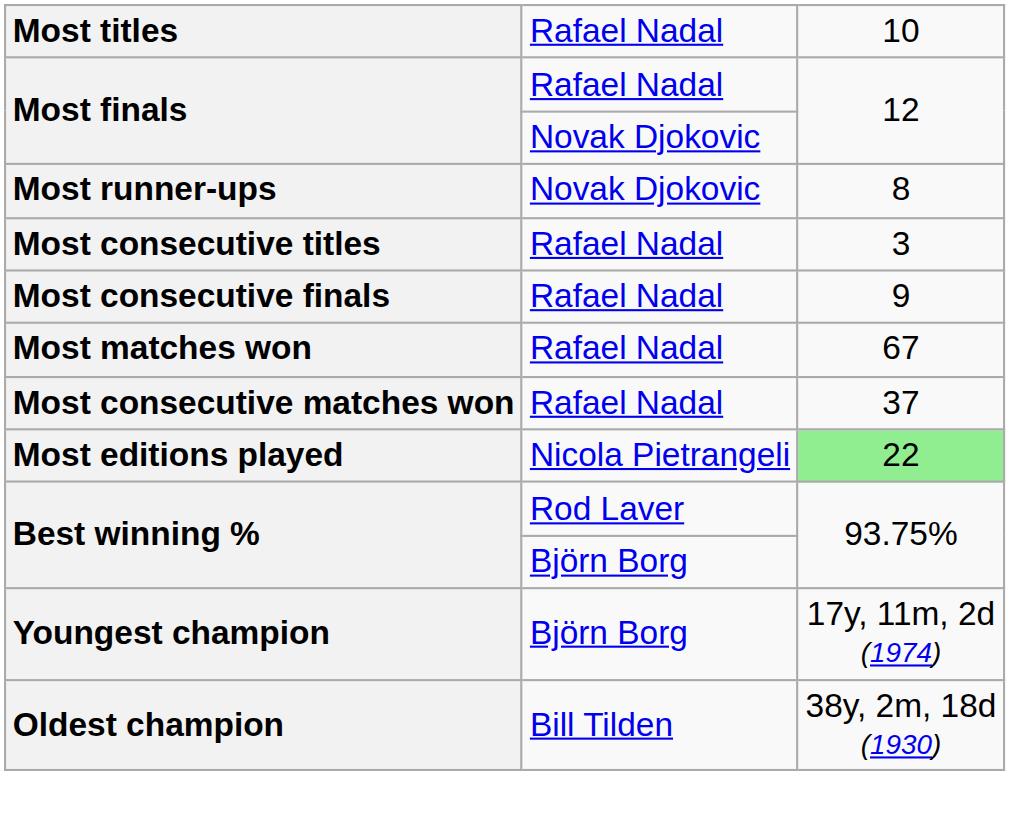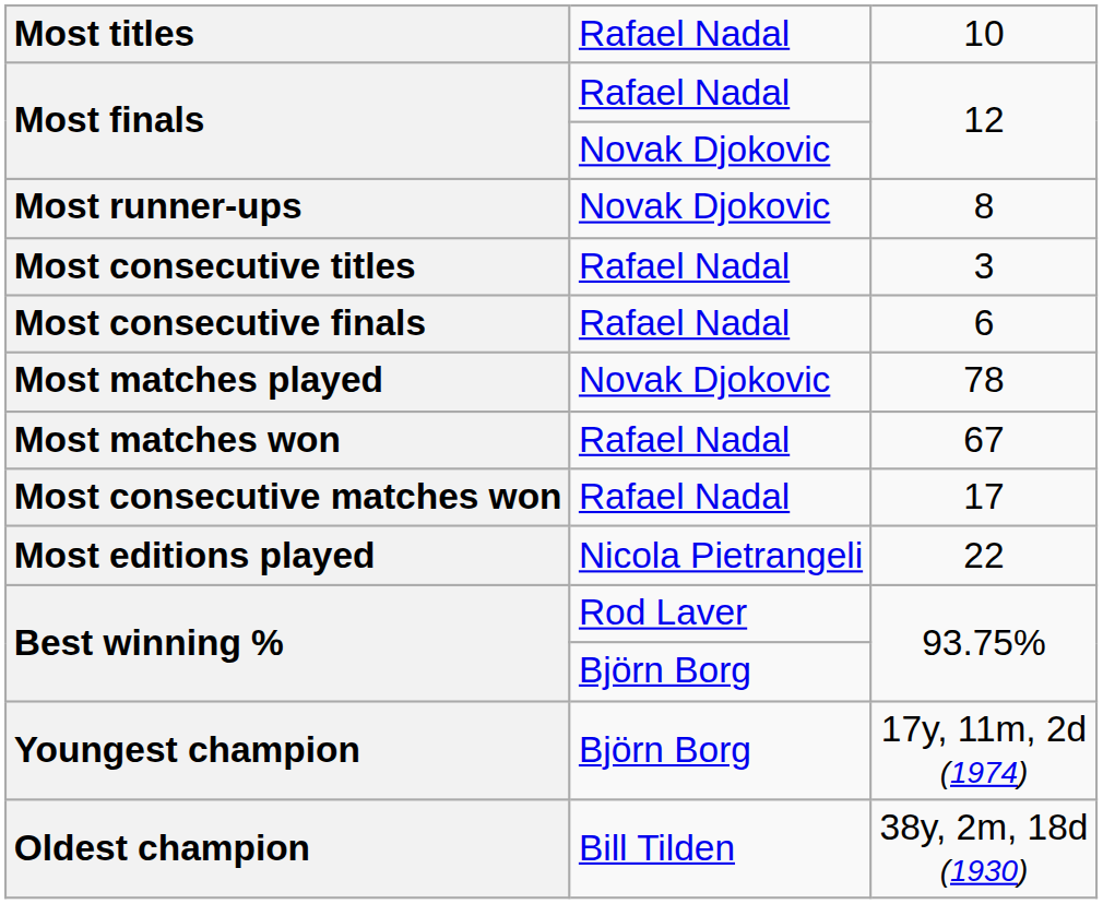Most consecutive finals | column 3: 9 -> 6
+ row: Most matches played | Novak Djokovic | 78
Most consecutive matches won | column 3: 37 -> 17
Most editions played | column 3: lightgreen background -> no background
